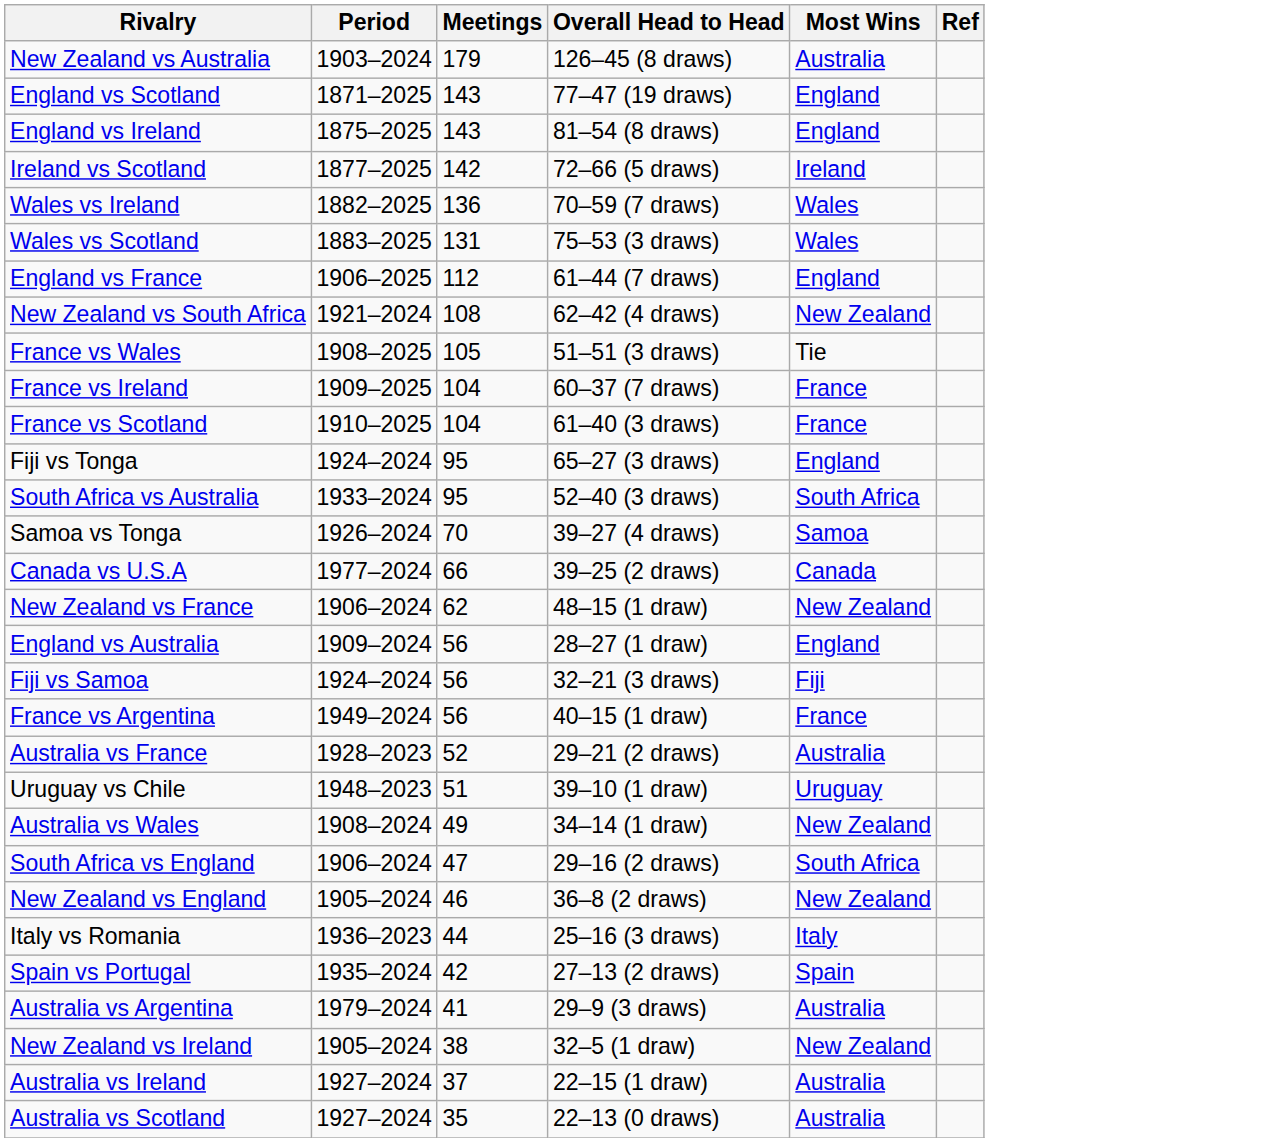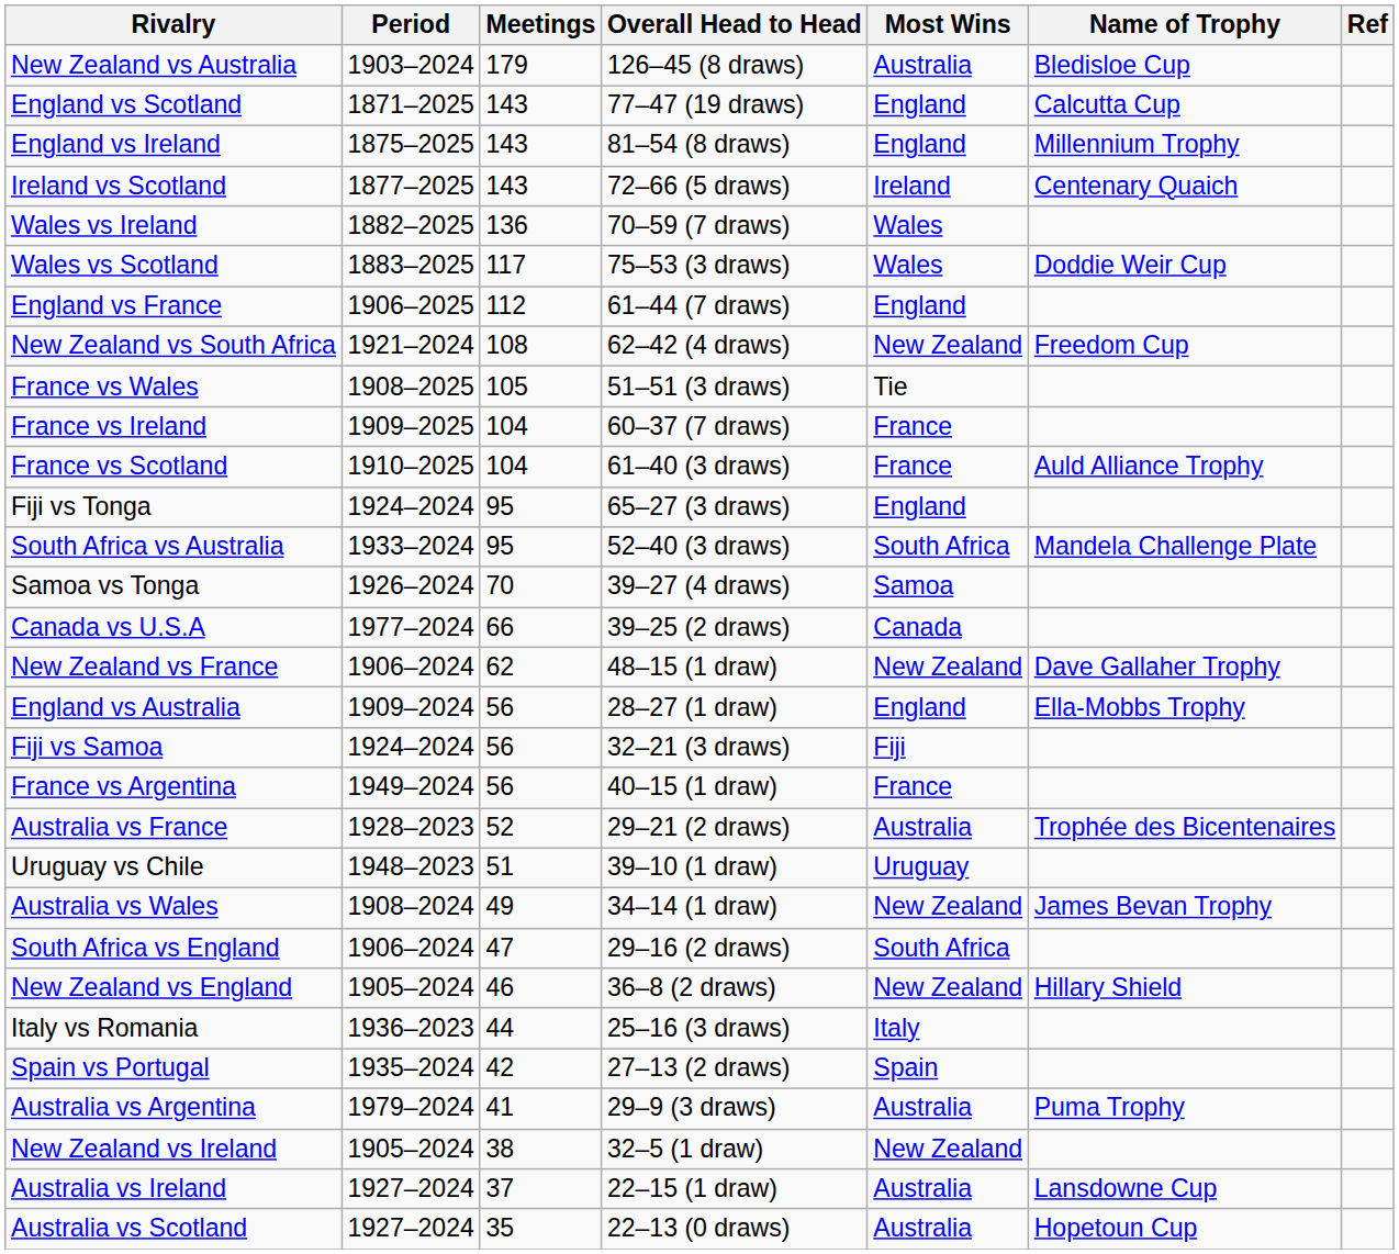+ column: Name of Trophy | Bledisloe Cup | Calcutta Cup | Millennium Trophy | Centenary Quaich | Doddie Weir Cup | Freedom Cup | Auld Alliance Trophy | Mandela Challenge Plate | Dave Gallaher Trophy | Ella-Mobbs Trophy | Trophée des Bicentenaires | James Bevan Trophy | Hillary Shield | Puma Trophy | Lansdowne Cup | Hopetoun Cup
Ireland vs Scotland | Meetings: 142 -> 143
Wales vs Scotland | Meetings: 131 -> 117
